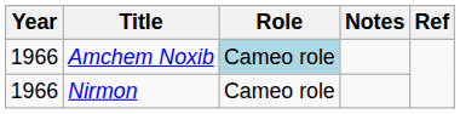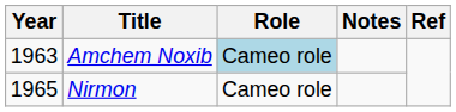Amchem Noxib | Year: 1966 -> 1963
Nirmon | Year: 1966 -> 1965
